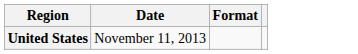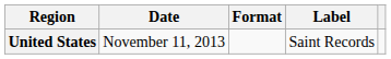+ column: Label | Saint Records
